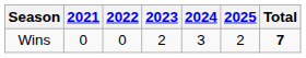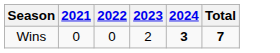- column: 2025 | 2
Wins | 2024: normal -> bold
